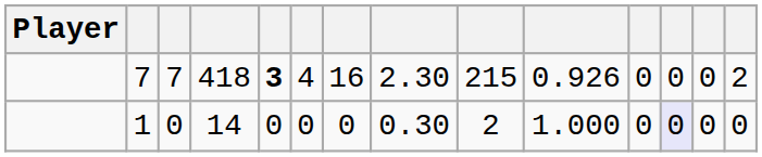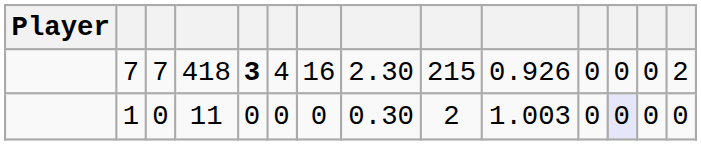1 | column 4: 14 -> 11
1 | column 10: 1.000 -> 1.003
